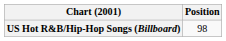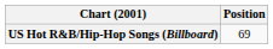US Hot R&B/Hip-Hop Songs (Billboard) | Position: 98 -> 69
